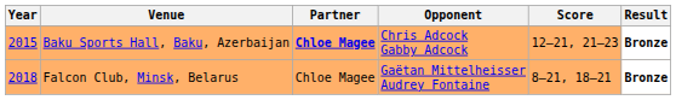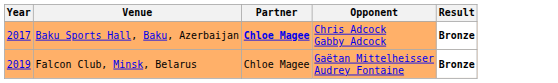- column: Score | 12–21, 21–23 | 8–21, 18–21
Baku Sports Hall, Baku, Azerbaijan | Year: 2015 -> 2017
Falcon Club, Minsk, Belarus | Year: 2018 -> 2019
